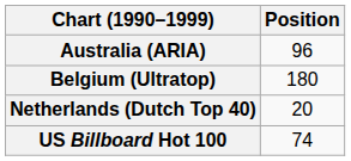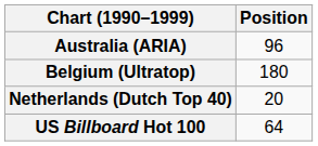US Billboard Hot 100 | Position: 74 -> 64
